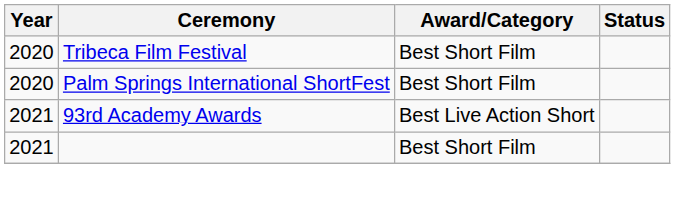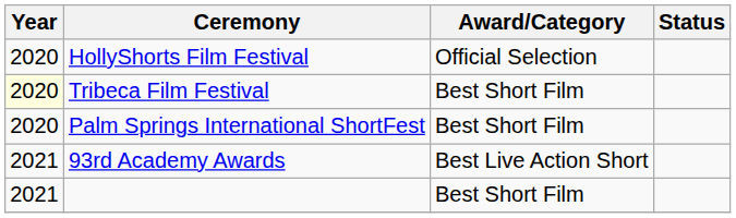+ row: 2020 | HollyShorts Film Festival | Official Selection
Tribeca Film Festival | Year: no background -> lightyellow background
